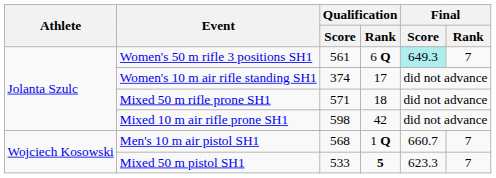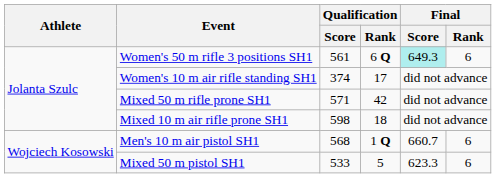Women's 50 m rifle 3 positions SH1 | Final / Rank: 7 -> 6
Mixed 50 m rifle prone SH1 | Qualification / Rank: 18 -> 42
Mixed 10 m air rifle prone SH1 | Qualification / Rank: 42 -> 18
Men's 10 m air pistol SH1 | Final / Rank: 7 -> 6
Mixed 50 m pistol SH1 | Qualification / Rank: bold -> normal
Mixed 50 m pistol SH1 | Final / Rank: 7 -> 6
